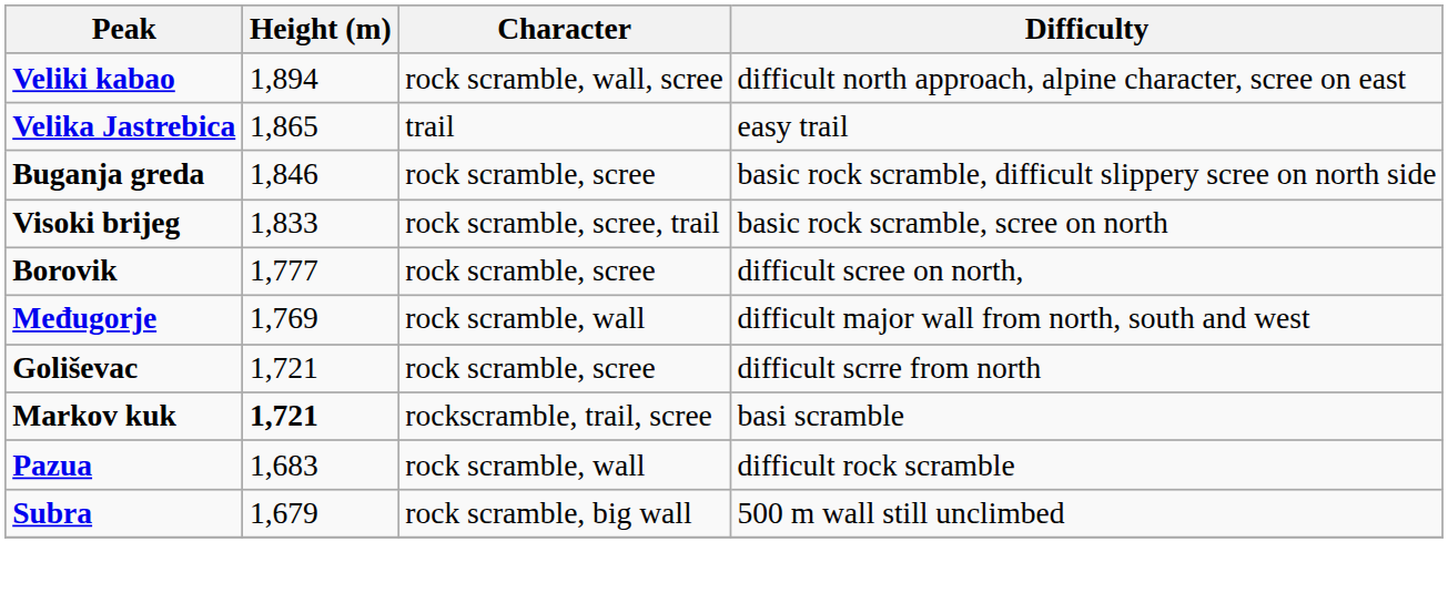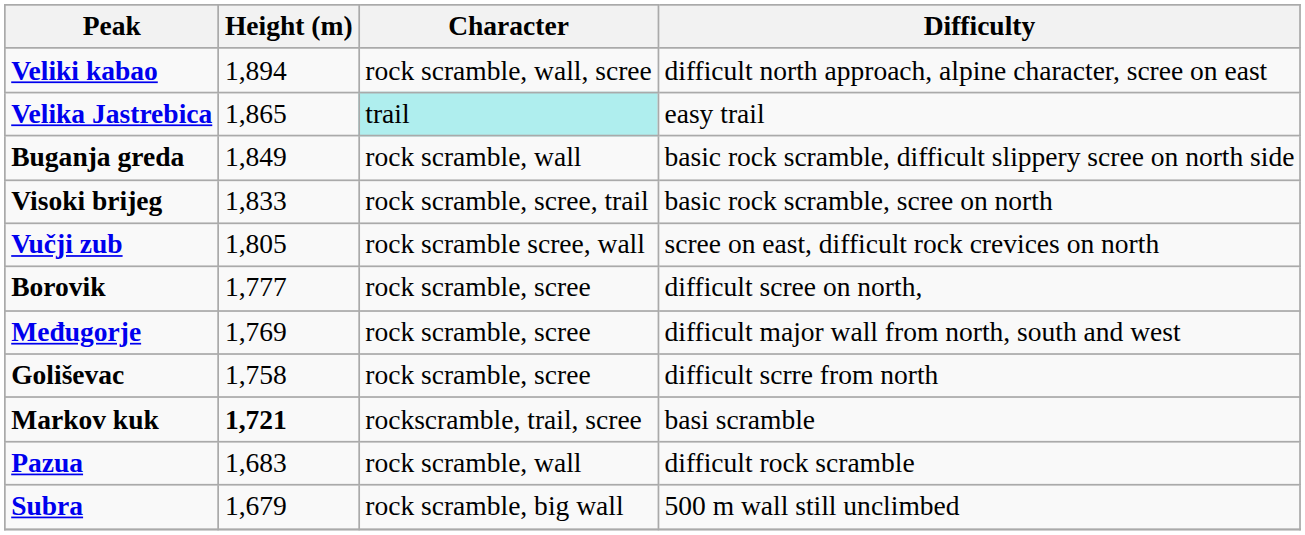Velika Jastrebica | Character: no background -> paleturquoise background
Buganja greda | Height (m): 1,846 -> 1,849
Buganja greda | Character: rock scramble, scree -> rock scramble, wall
+ row: Vučji zub | 1,805 | rock scramble scree, wall | scree on east, difficult rock crevices on north
Međugorje | Character: rock scramble, wall -> rock scramble, scree
Goliševac | Height (m): 1,721 -> 1,758
